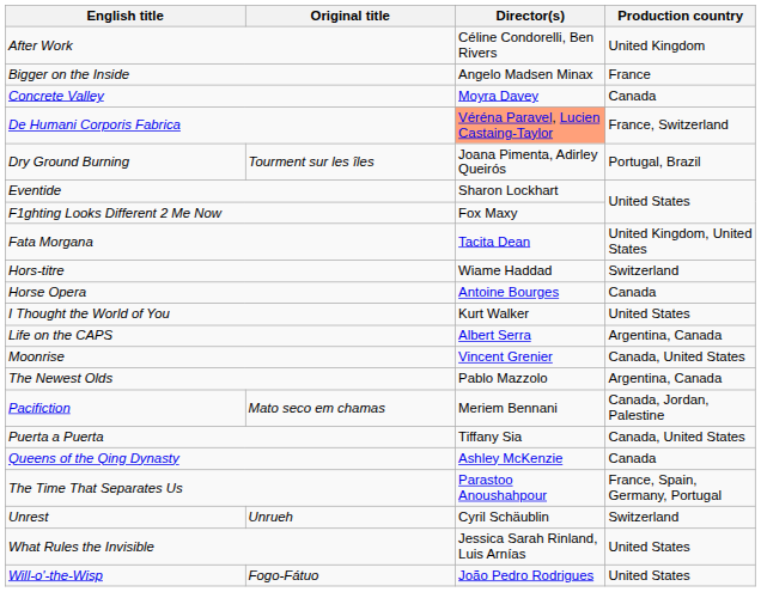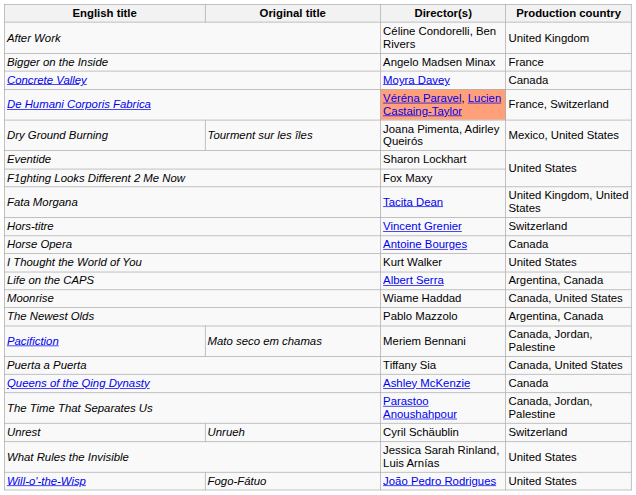Dry Ground Burning | Production country: Portugal, Brazil -> Mexico, United States
Hors-titre | Director(s): Wiame Haddad -> Vincent Grenier
Moonrise | Director(s): Vincent Grenier -> Wiame Haddad
The Time That Separates Us | Production country: France, Spain, Germany, Portugal -> Canada, Jordan, Palestine
